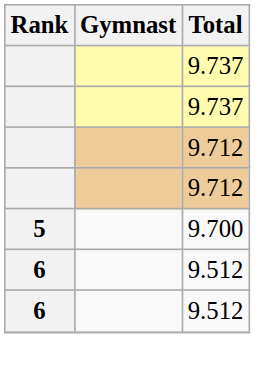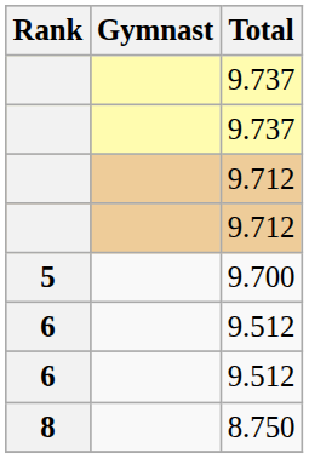+ row: 8 | 8.750
